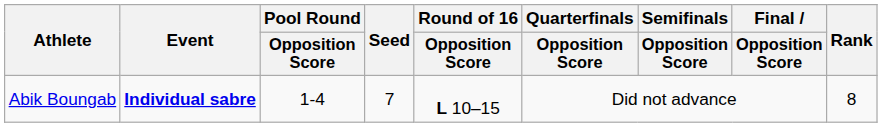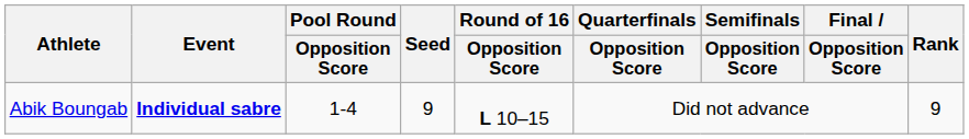Abik Boungab | Seed: 7 -> 9
Abik Boungab | Rank: 8 -> 9
